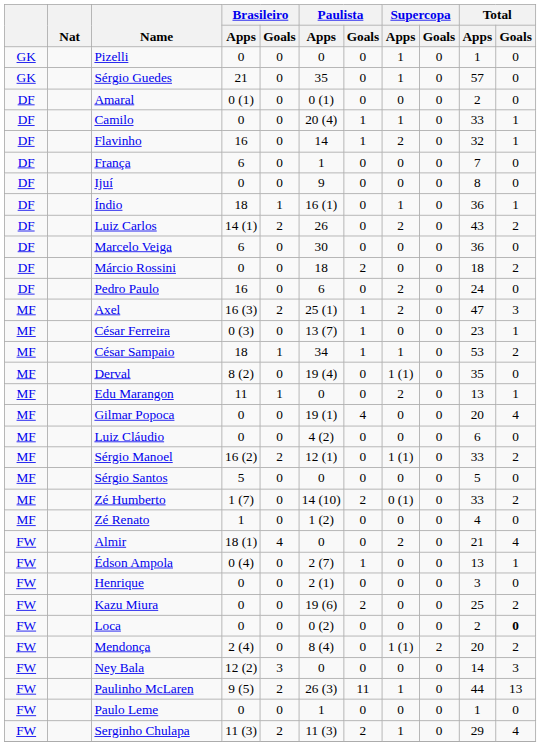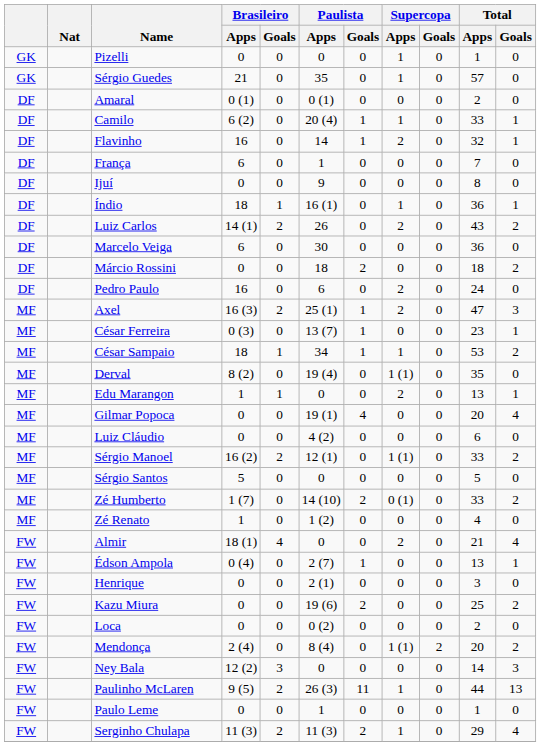Camilo | Brasileiro / Apps: 0 -> 6 (2)
Edu Marangon | Brasileiro / Apps: 11 -> 1
Loca | Total / Goals: bold -> normal
